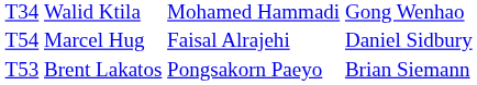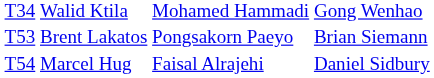rows swapped: Brent Lakatos <-> Marcel Hug
